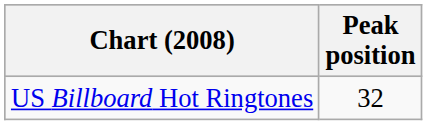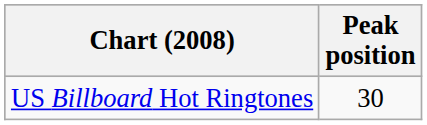US Billboard Hot Ringtones | Peak position: 32 -> 30
